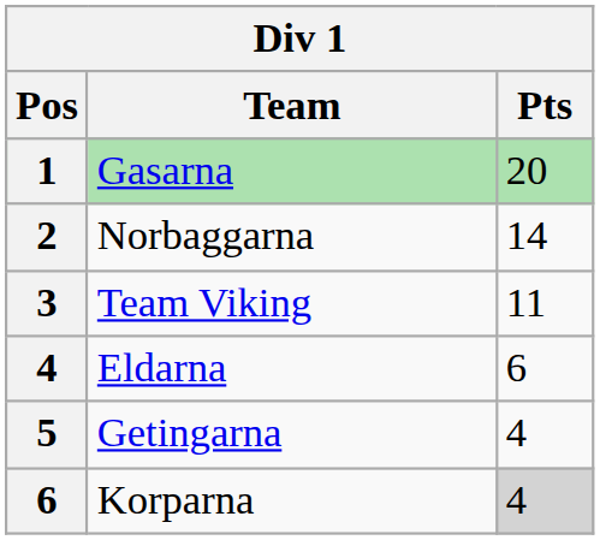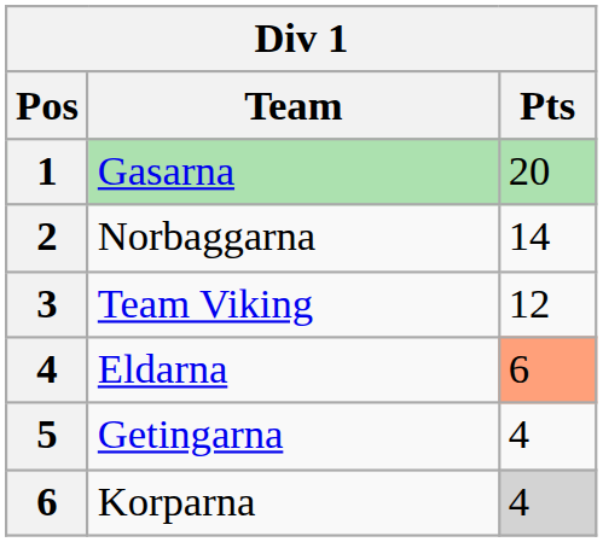Team Viking | Pts: 11 -> 12
Eldarna | Pts: no background -> lightsalmon background
